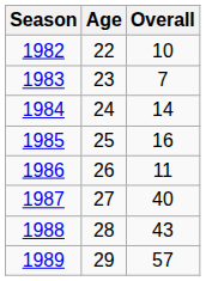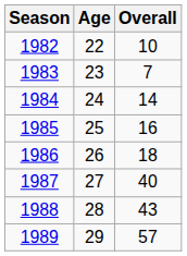1986 | Overall: 11 -> 18
